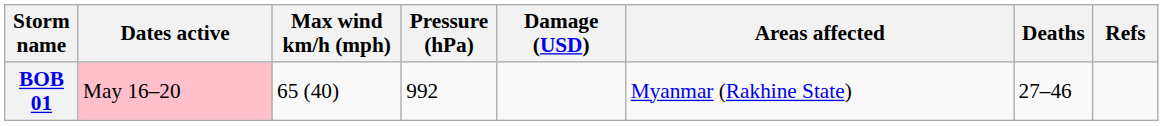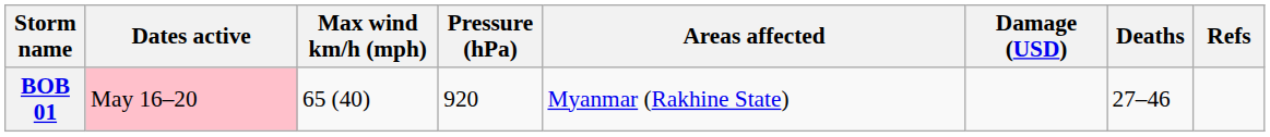columns swapped: Areas affected <-> Damage (USD)
BOB 01 | Pressure (hPa): 992 -> 920
